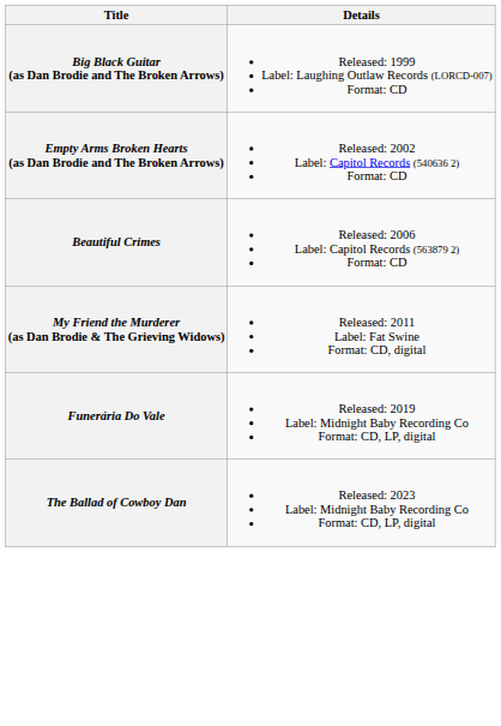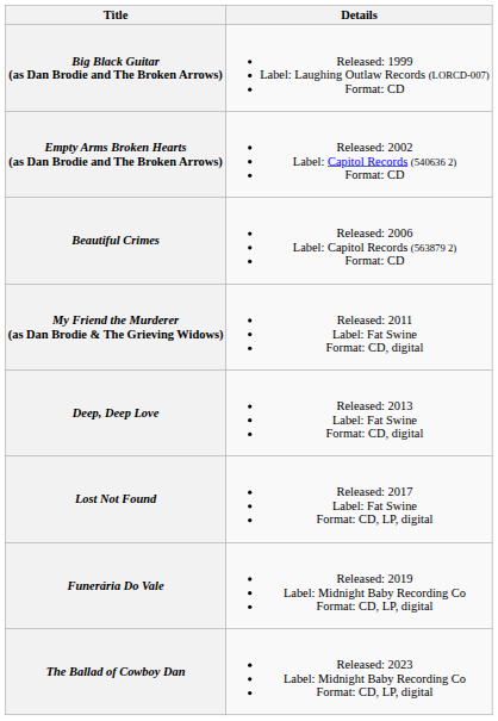+ row: Deep, Deep Love | Released: 2013 Label: Fat Swine Format: CD, digital
+ row: Lost Not Found | Released: 2017 Label: Fat Swine Format: CD, LP, digital
